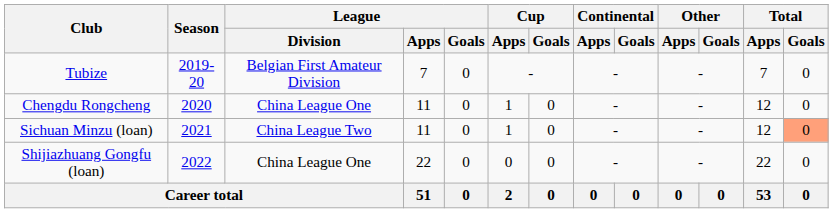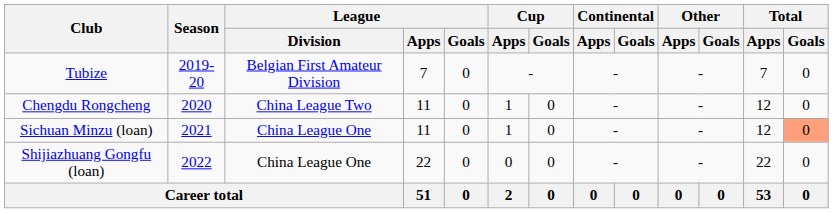Chengdu Rongcheng | League / Division: China League One -> China League Two
Sichuan Minzu (loan) | League / Division: China League Two -> China League One
